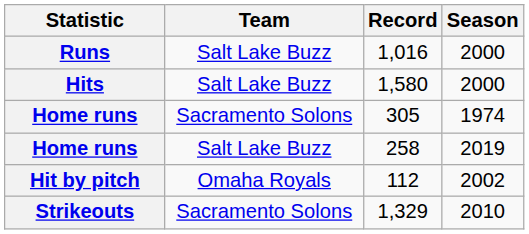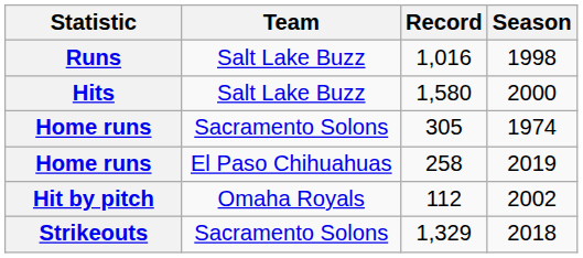1,016 | Season: 2000 -> 1998
258 | Team: Salt Lake Buzz -> El Paso Chihuahuas
1,329 | Season: 2010 -> 2018
